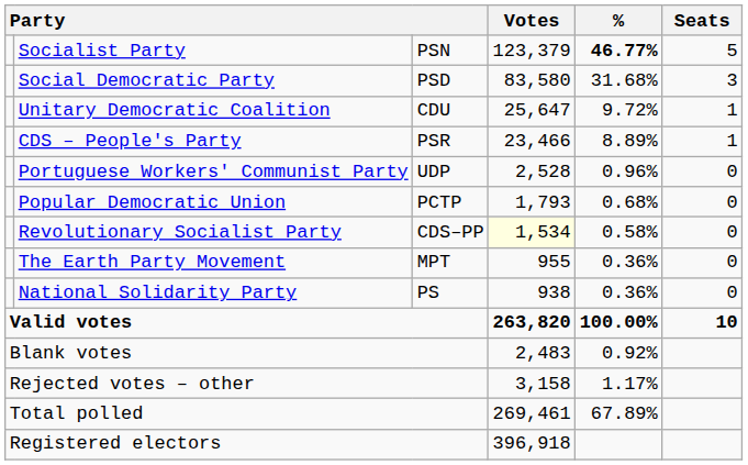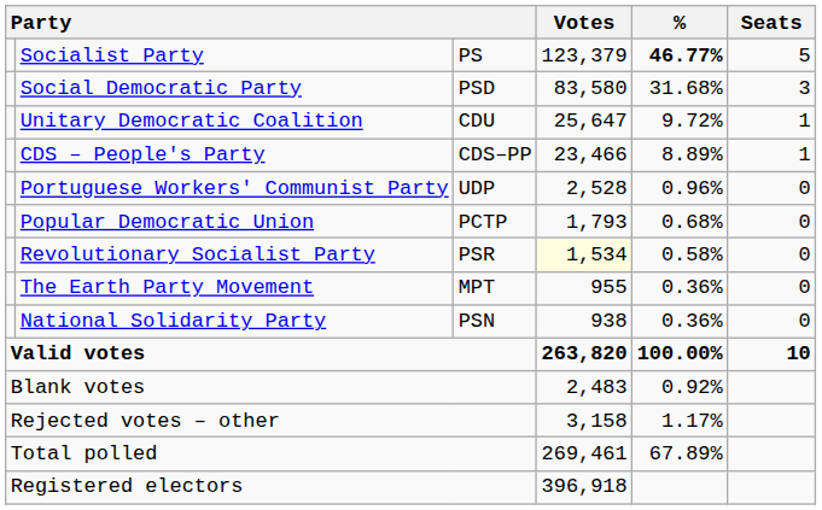Socialist Party | column 3: PSN -> PS
CDS – People's Party | column 3: PSR -> CDS–PP
Revolutionary Socialist Party | column 3: CDS–PP -> PSR
National Solidarity Party | column 3: PS -> PSN
